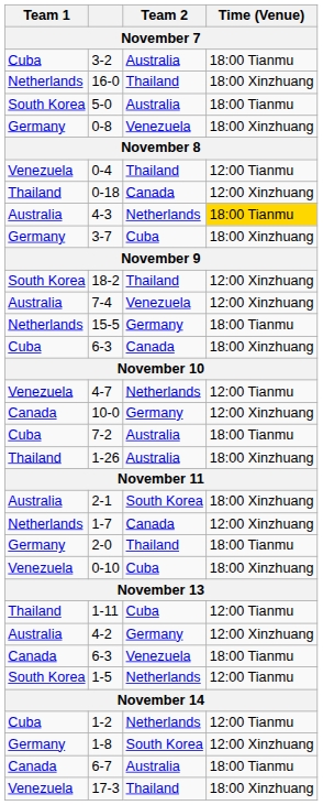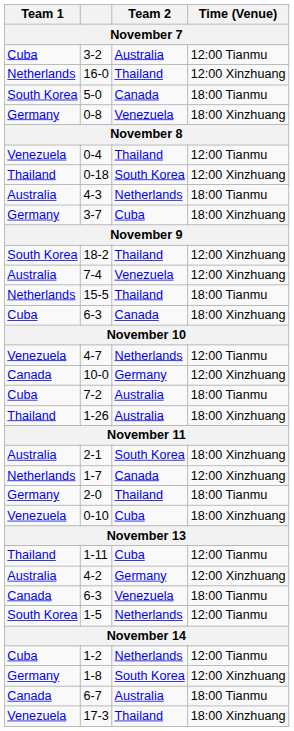3-2 | Time (Venue): 18:00 Tianmu -> 12:00 Tianmu
16-0 | Time (Venue): 18:00 Xinzhuang -> 12:00 Xinzhuang
5-0 | Team 2: Australia -> Canada
0-18 | Team 2: Canada -> South Korea
4-3 | Time (Venue): gold background -> no background
15-5 | Team 2: Germany -> Thailand
